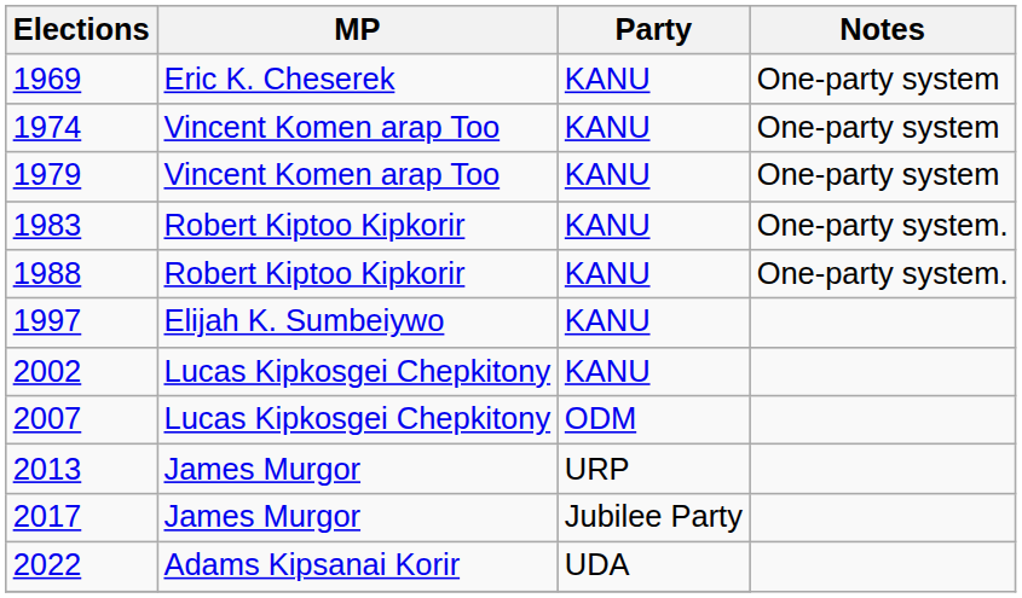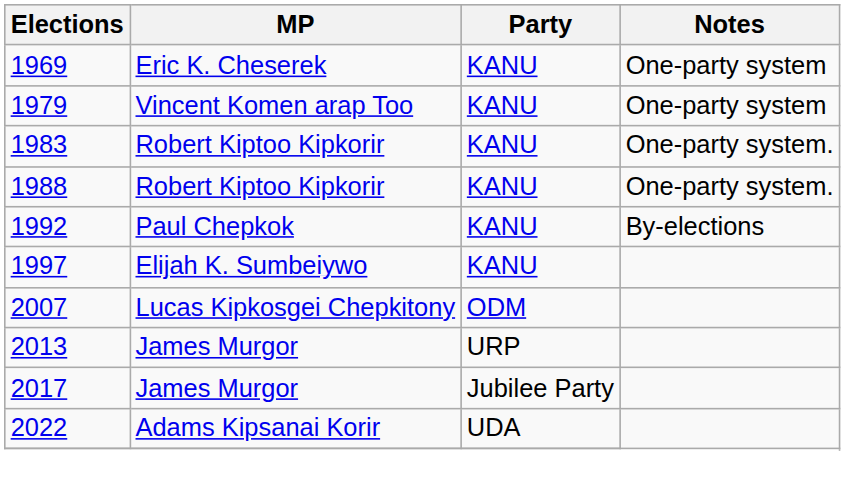- row: 1974 | Vincent Komen arap Too | KANU | One-party system
+ row: 1992 | Paul Chepkok | KANU | By-elections
- row: 2002 | Lucas Kipkosgei Chepkitony | KANU
